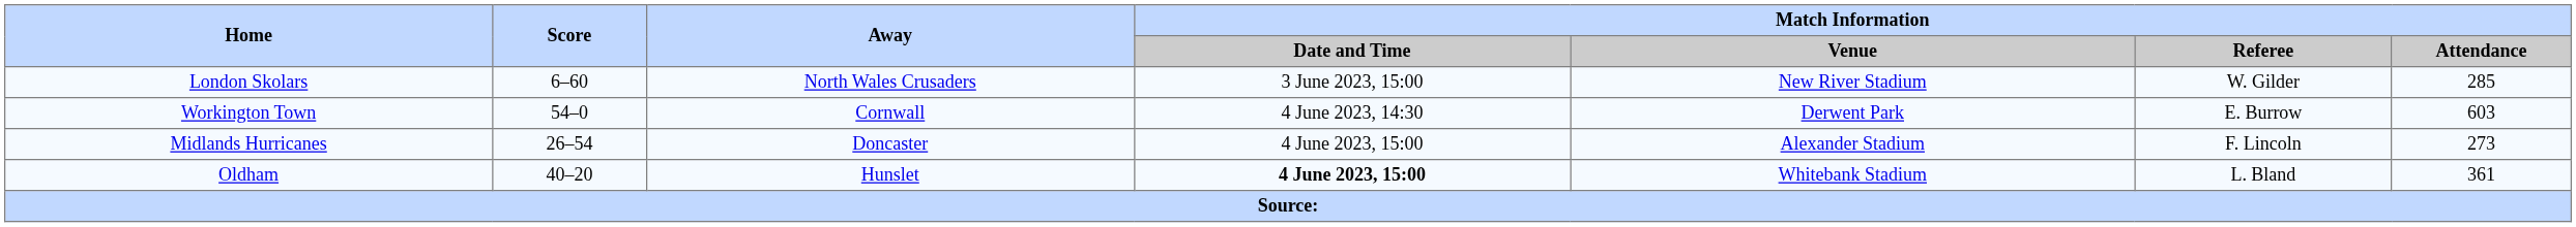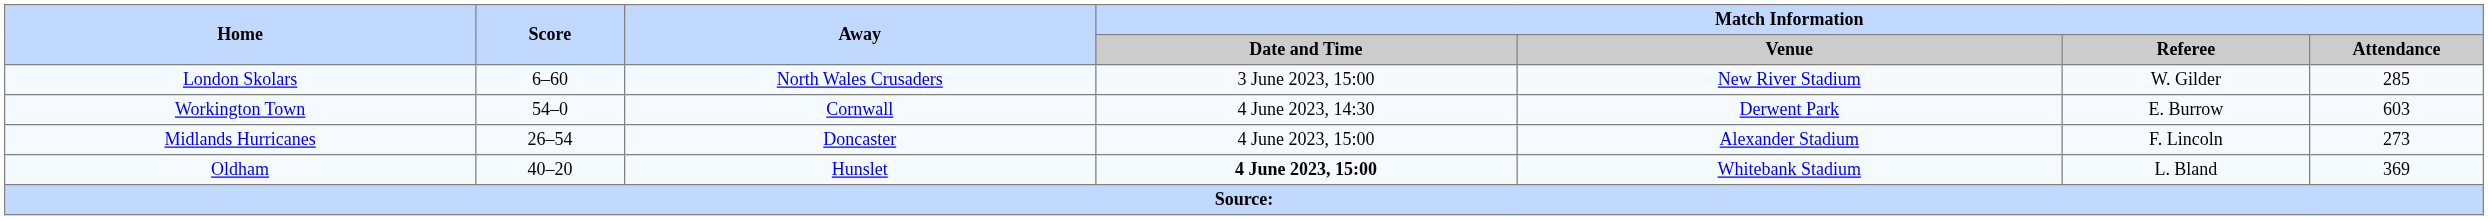Oldham | Match Information / Attendance: 361 -> 369
